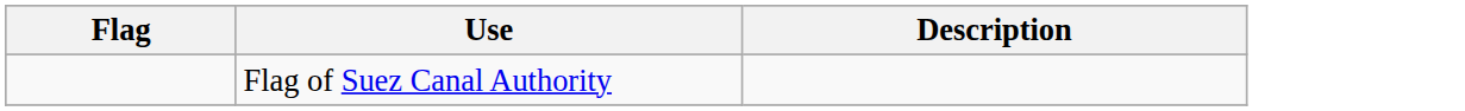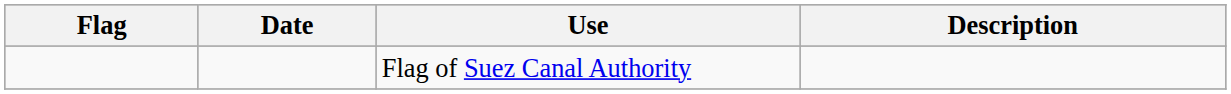+ column: Date
